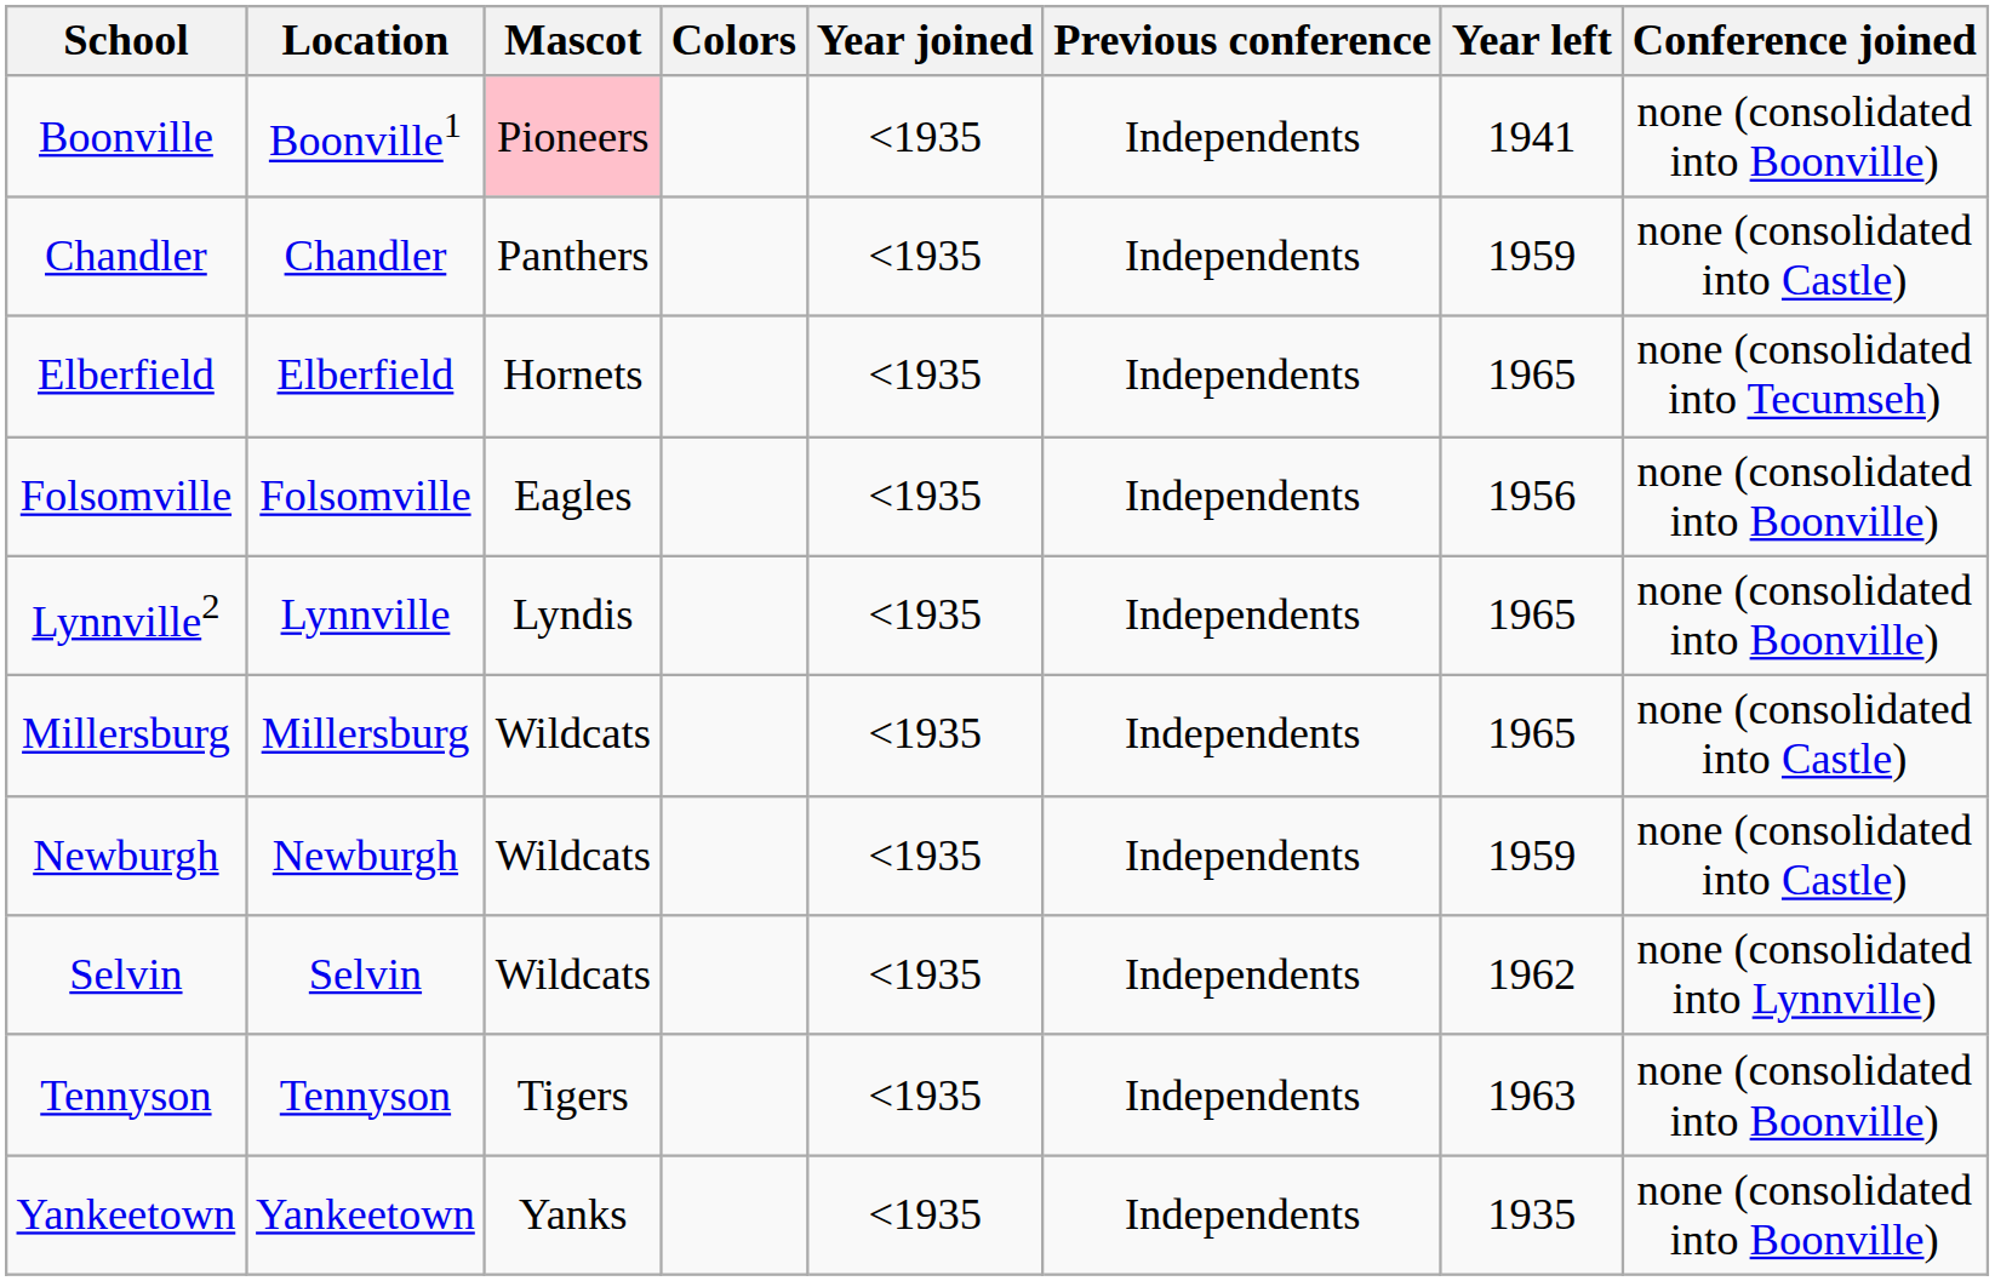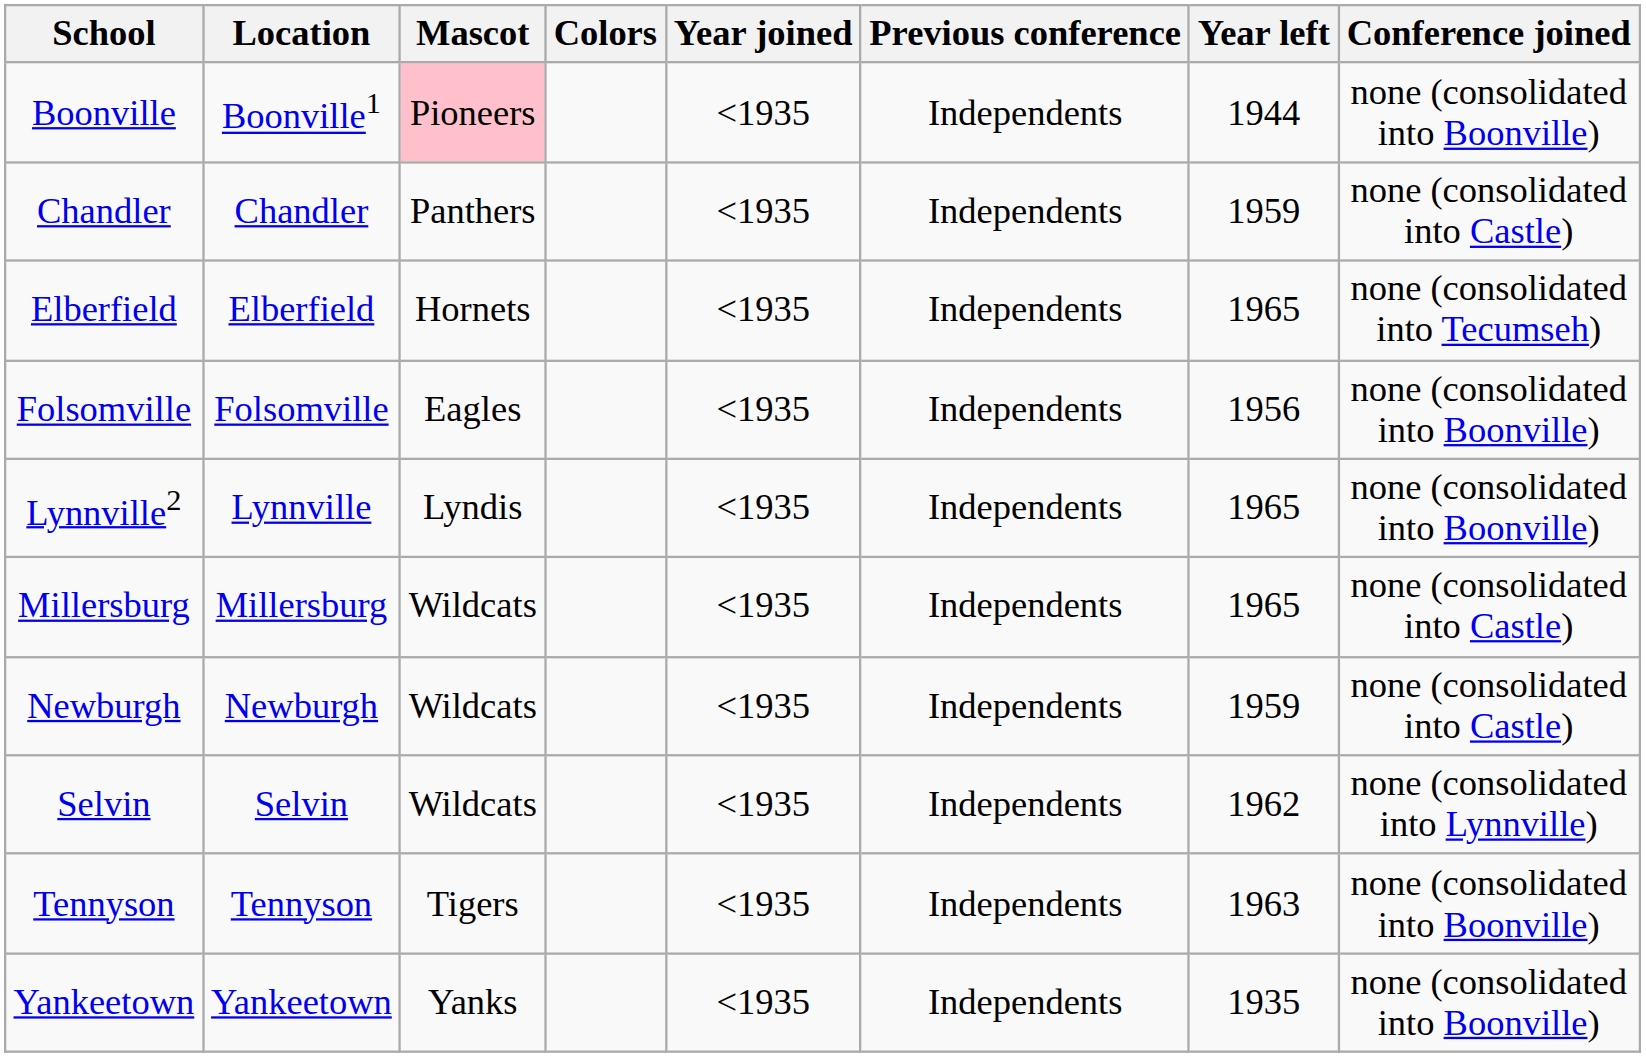Boonville | Year left: 1941 -> 1944
